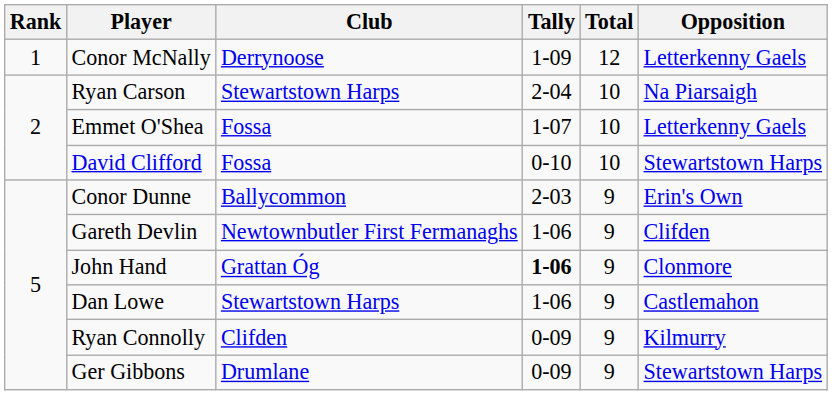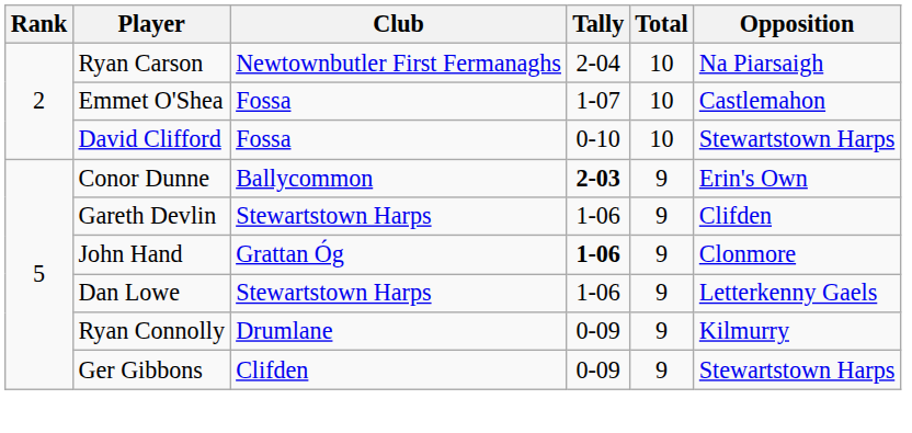- row: 1 | Conor McNally | Derrynoose | 1-09 | 12 | Letterkenny Gaels
Ryan Carson | Club: Stewartstown Harps -> Newtownbutler First Fermanaghs
Emmet O'Shea | Opposition: Letterkenny Gaels -> Castlemahon
Conor Dunne | Tally: normal -> bold
Gareth Devlin | Club: Newtownbutler First Fermanaghs -> Stewartstown Harps
Dan Lowe | Opposition: Castlemahon -> Letterkenny Gaels
Ryan Connolly | Club: Clifden -> Drumlane
Ger Gibbons | Club: Drumlane -> Clifden
